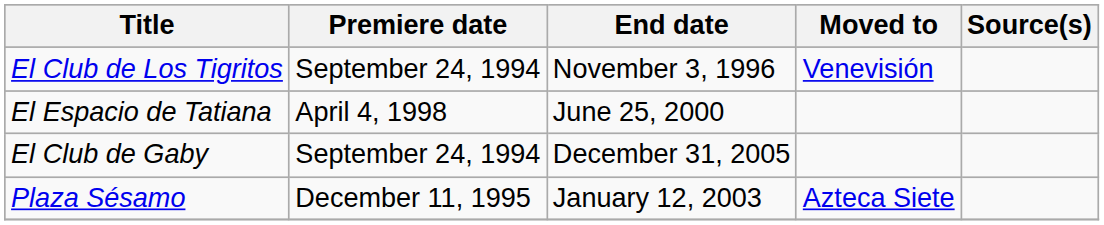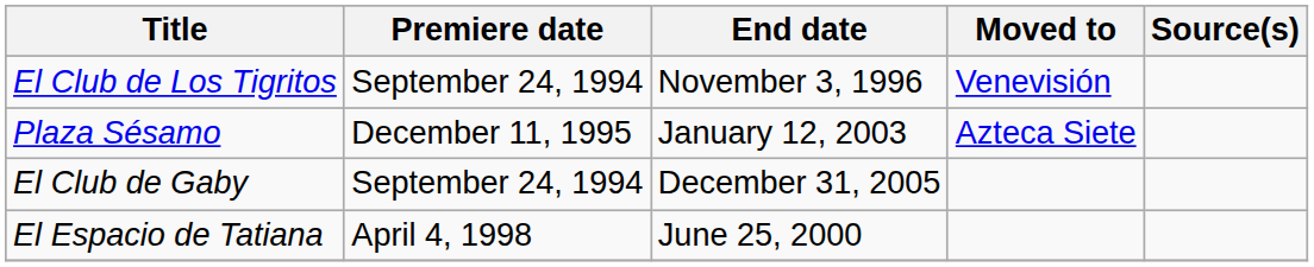rows swapped: Plaza Sésamo <-> El Espacio de Tatiana
